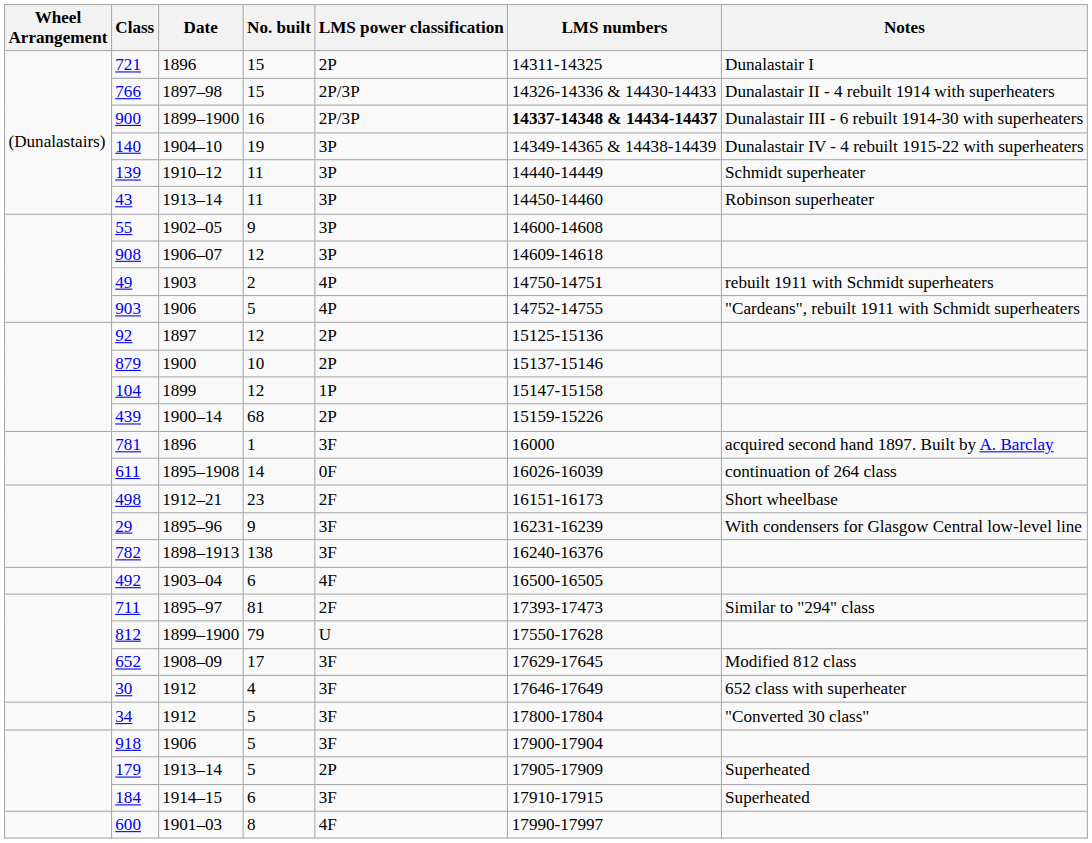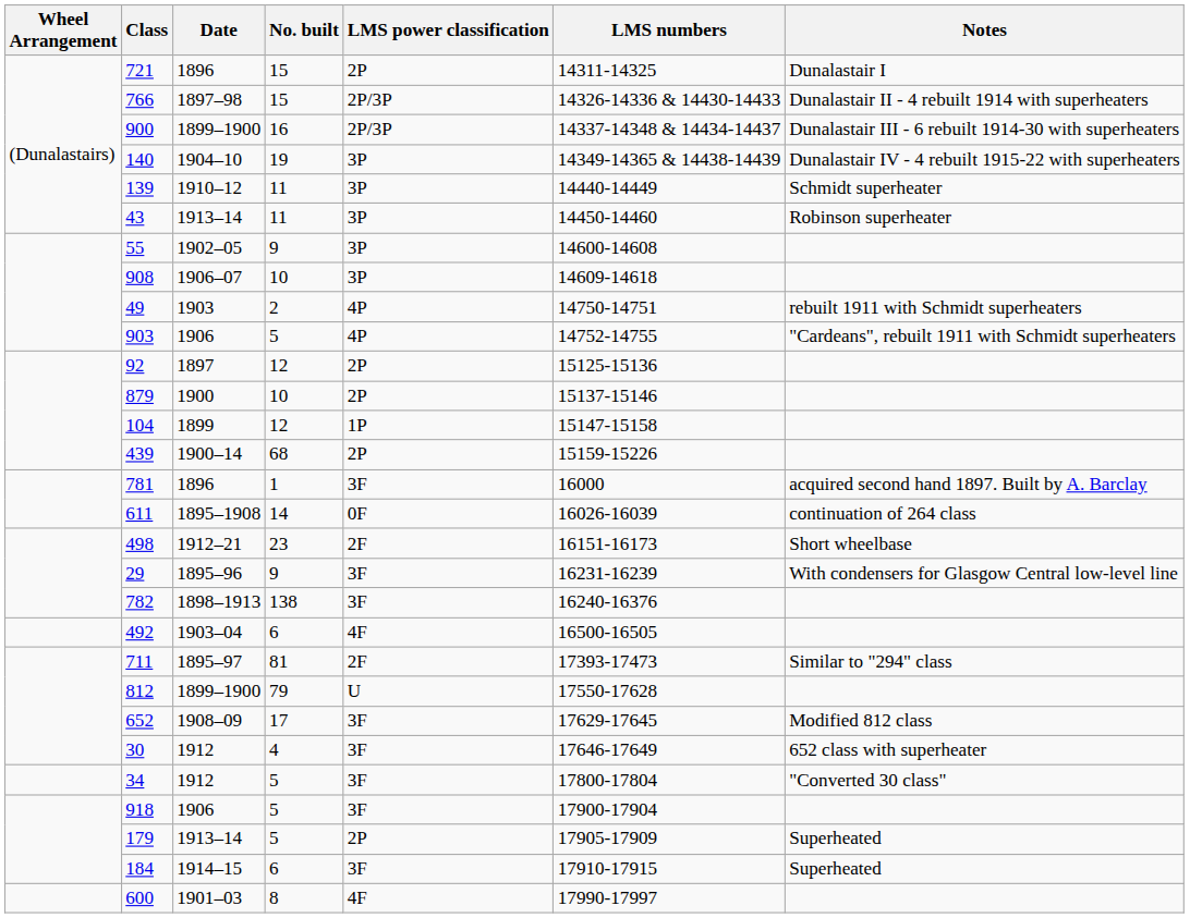900 | LMS numbers: bold -> normal
908 | No. built: 12 -> 10
